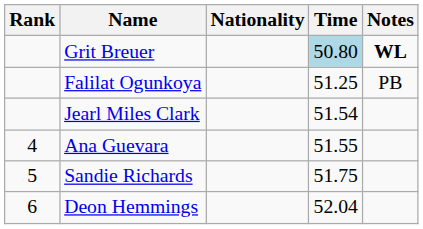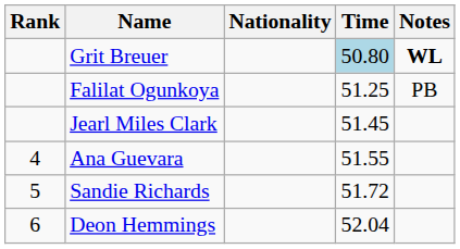Jearl Miles Clark | Time: 51.54 -> 51.45
Sandie Richards | Time: 51.75 -> 51.72
